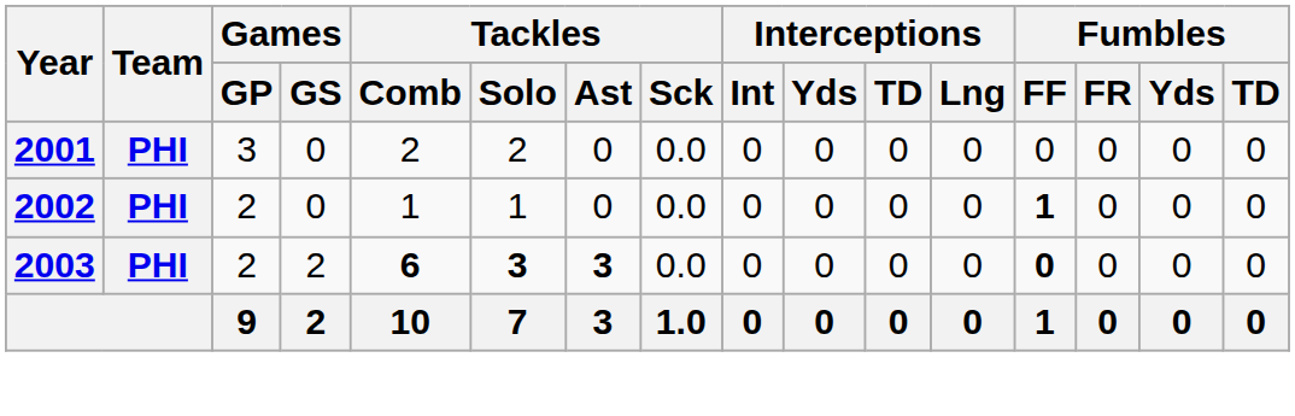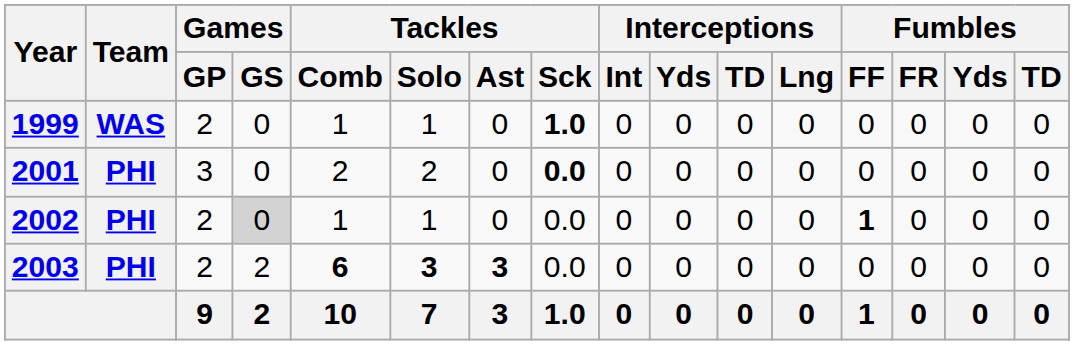+ row: 1999 | WAS | 2 | 0 | 1 | 1 | 0 | 1.0 | 0 | 0 | 0 | 0 | 0 | 0 | 0 | 0
2001 | Tackles / Sck: normal -> bold
2002 | Games / GS: no background -> lightgrey background
2003 | Fumbles / FF: bold -> normal
